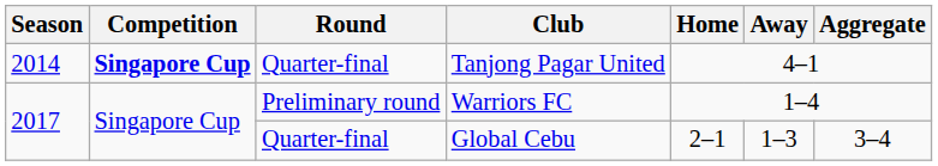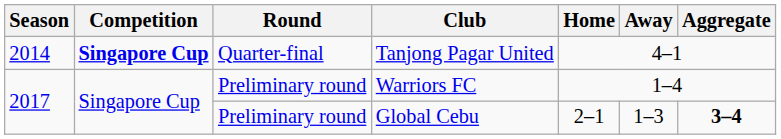Global Cebu | Round: Quarter-final -> Preliminary round
Global Cebu | Aggregate: normal -> bold
